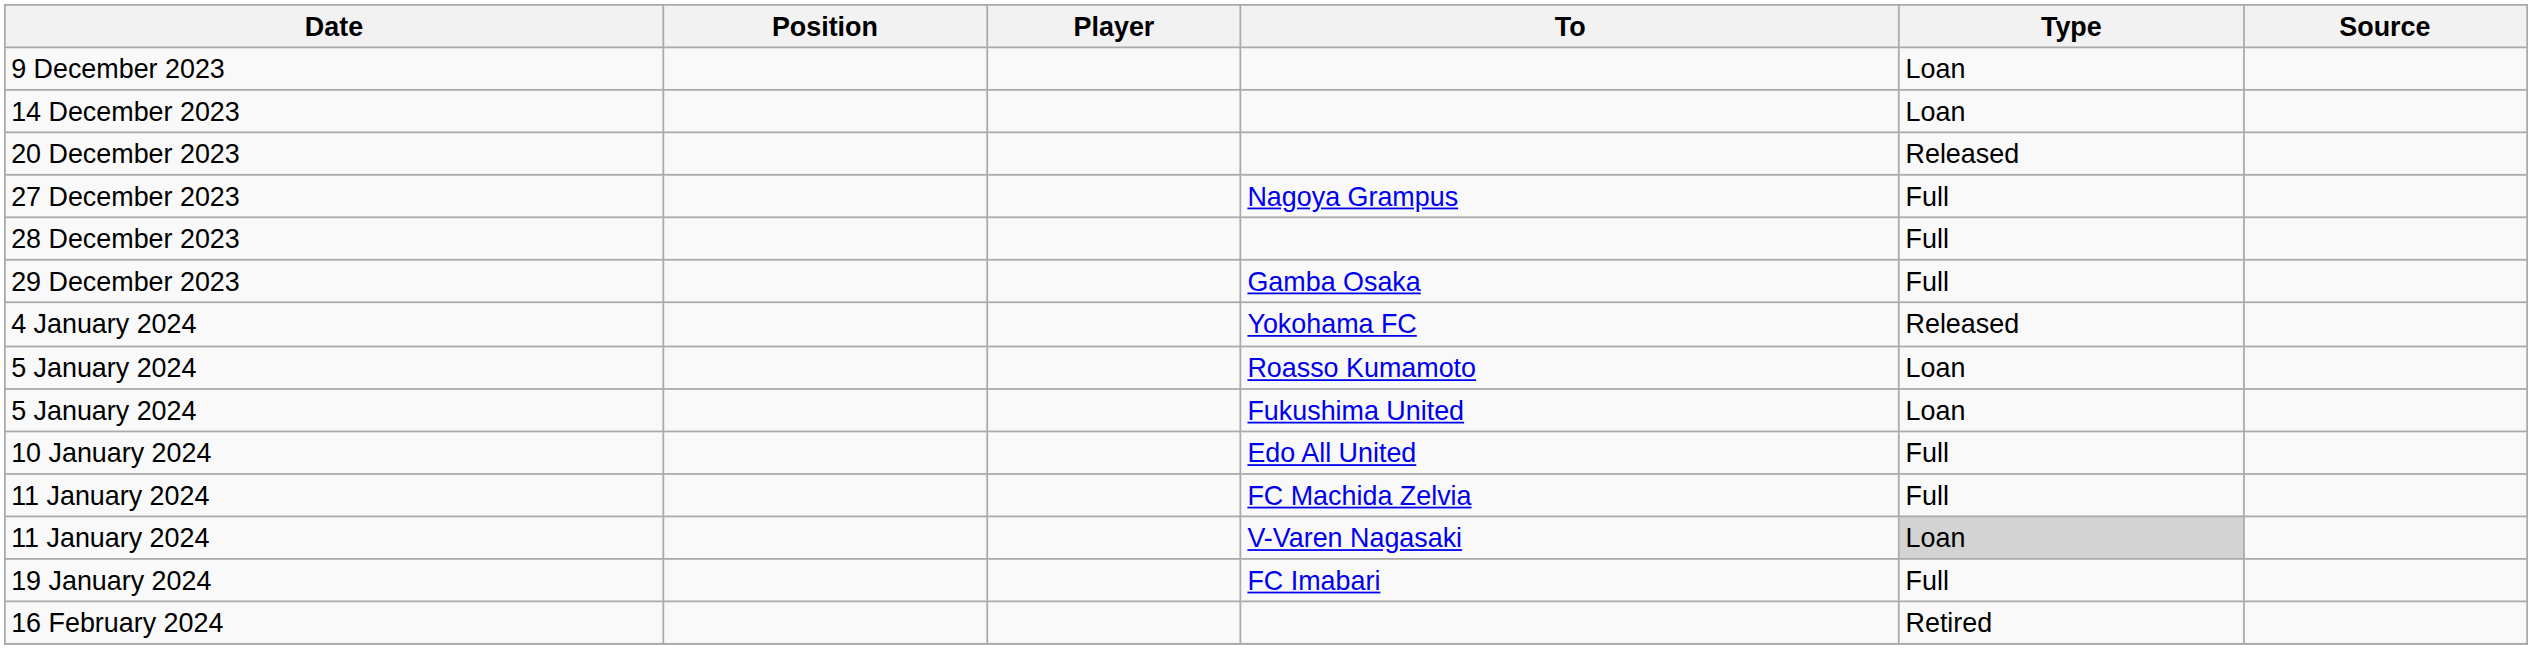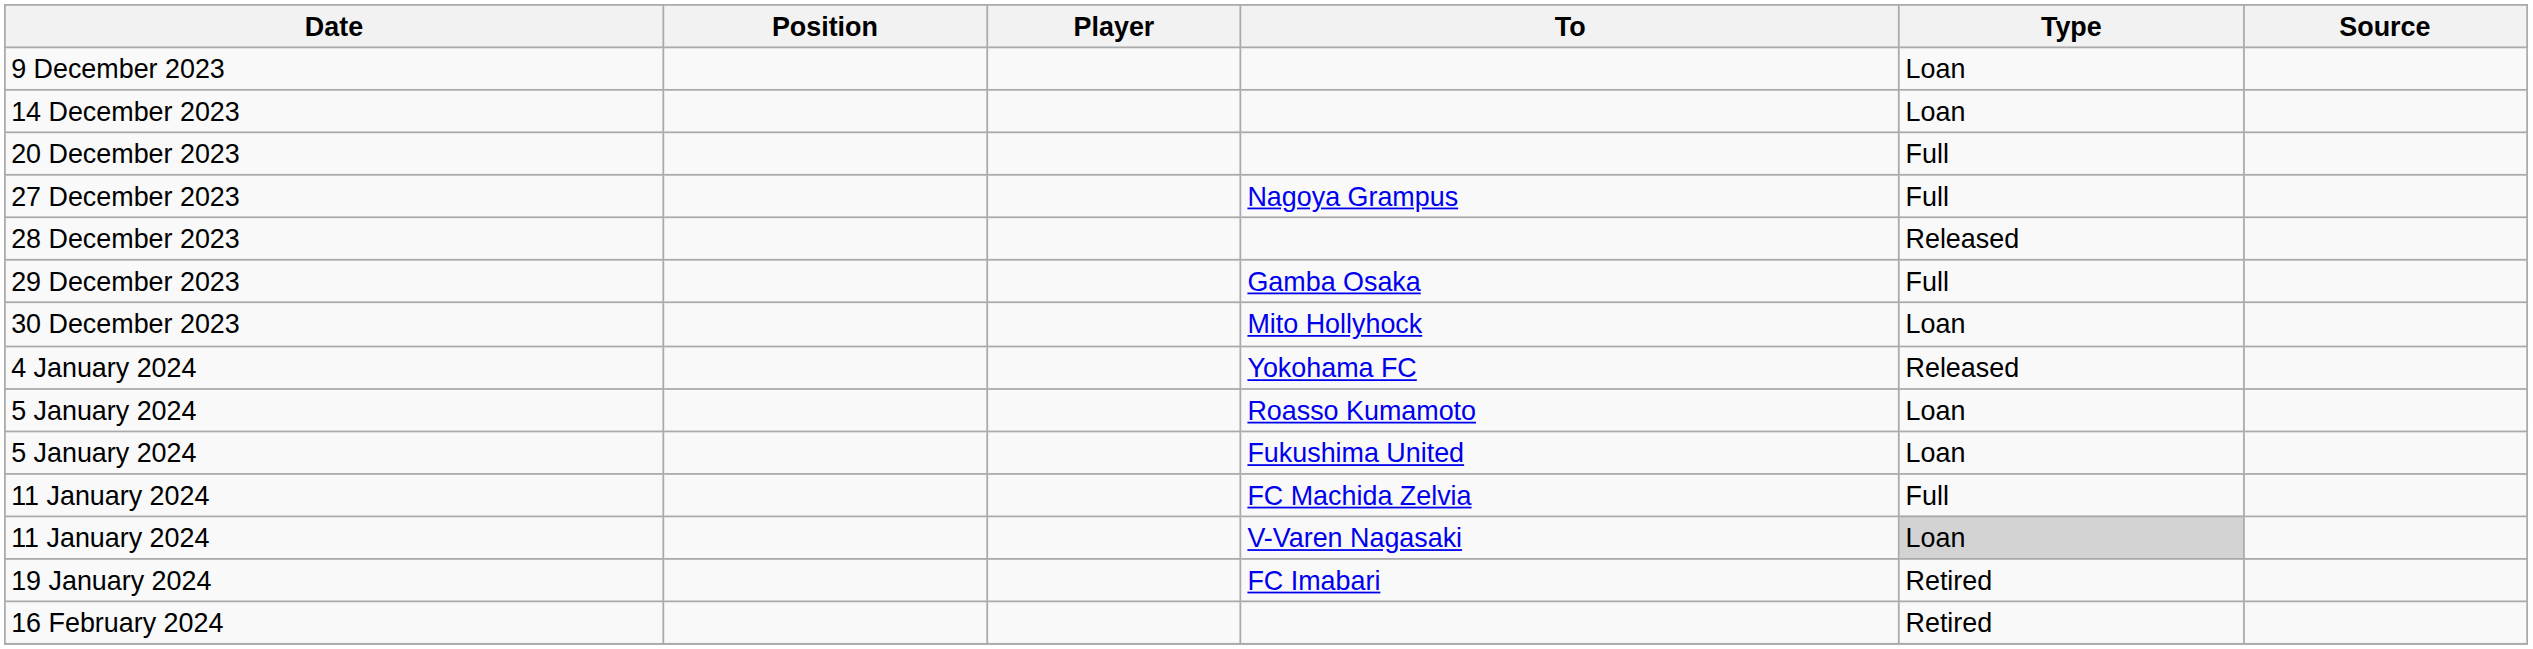20 December 2023 | Type: Released -> Full
28 December 2023 | Type: Full -> Released
+ row: 30 December 2023 | Mito Hollyhock | Loan
- row: 10 January 2024 | Edo All United | Full
19 January 2024 | Type: Full -> Retired
